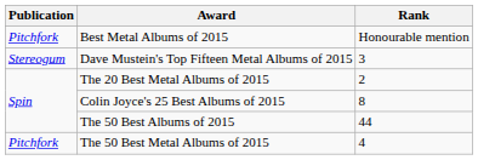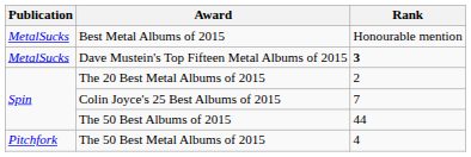Best Metal Albums of 2015 | Publication: Pitchfork -> MetalSucks
Dave Mustein's Top Fifteen Metal Albums of 2015 | Publication: Stereogum -> MetalSucks
Dave Mustein's Top Fifteen Metal Albums of 2015 | Rank: normal -> bold
Colin Joyce's 25 Best Albums of 2015 | Rank: 8 -> 7
